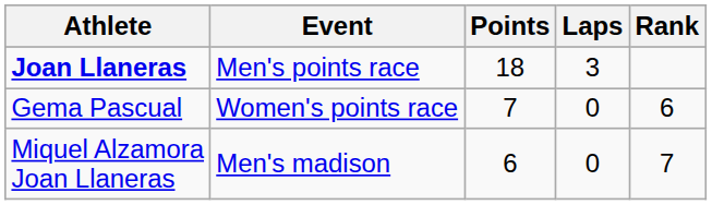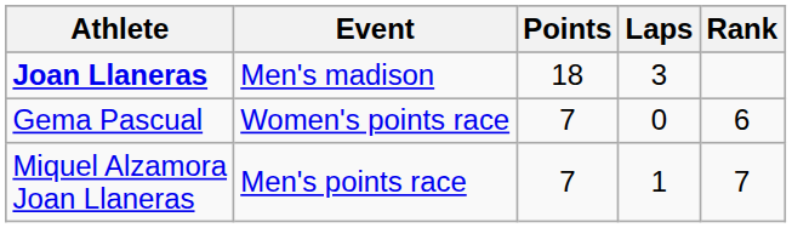Joan Llaneras | Event: Men's points race -> Men's madison
Miquel Alzamora Joan Llaneras | Event: Men's madison -> Men's points race
Miquel Alzamora Joan Llaneras | Points: 6 -> 7
Miquel Alzamora Joan Llaneras | Laps: 0 -> 1
